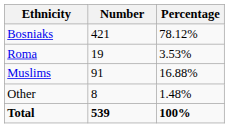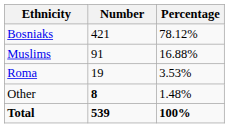rows swapped: Muslims <-> Roma
Other | Number: normal -> bold
